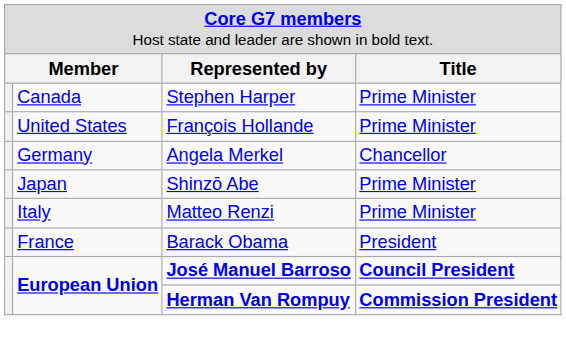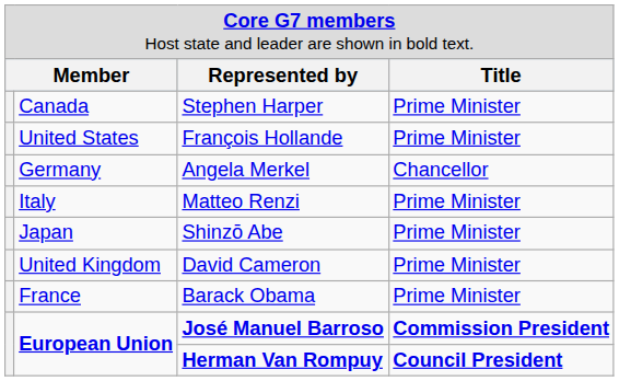rows swapped: Matteo Renzi <-> Shinzō Abe
+ row: United Kingdom | David Cameron | Prime Minister
Barack Obama | column 4: President -> Prime Minister
José Manuel Barroso | column 4: Council President -> Commission President
Herman Van Rompuy | column 4: Commission President -> Council President
